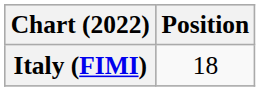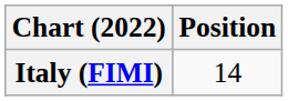Italy (FIMI) | Position: 18 -> 14
